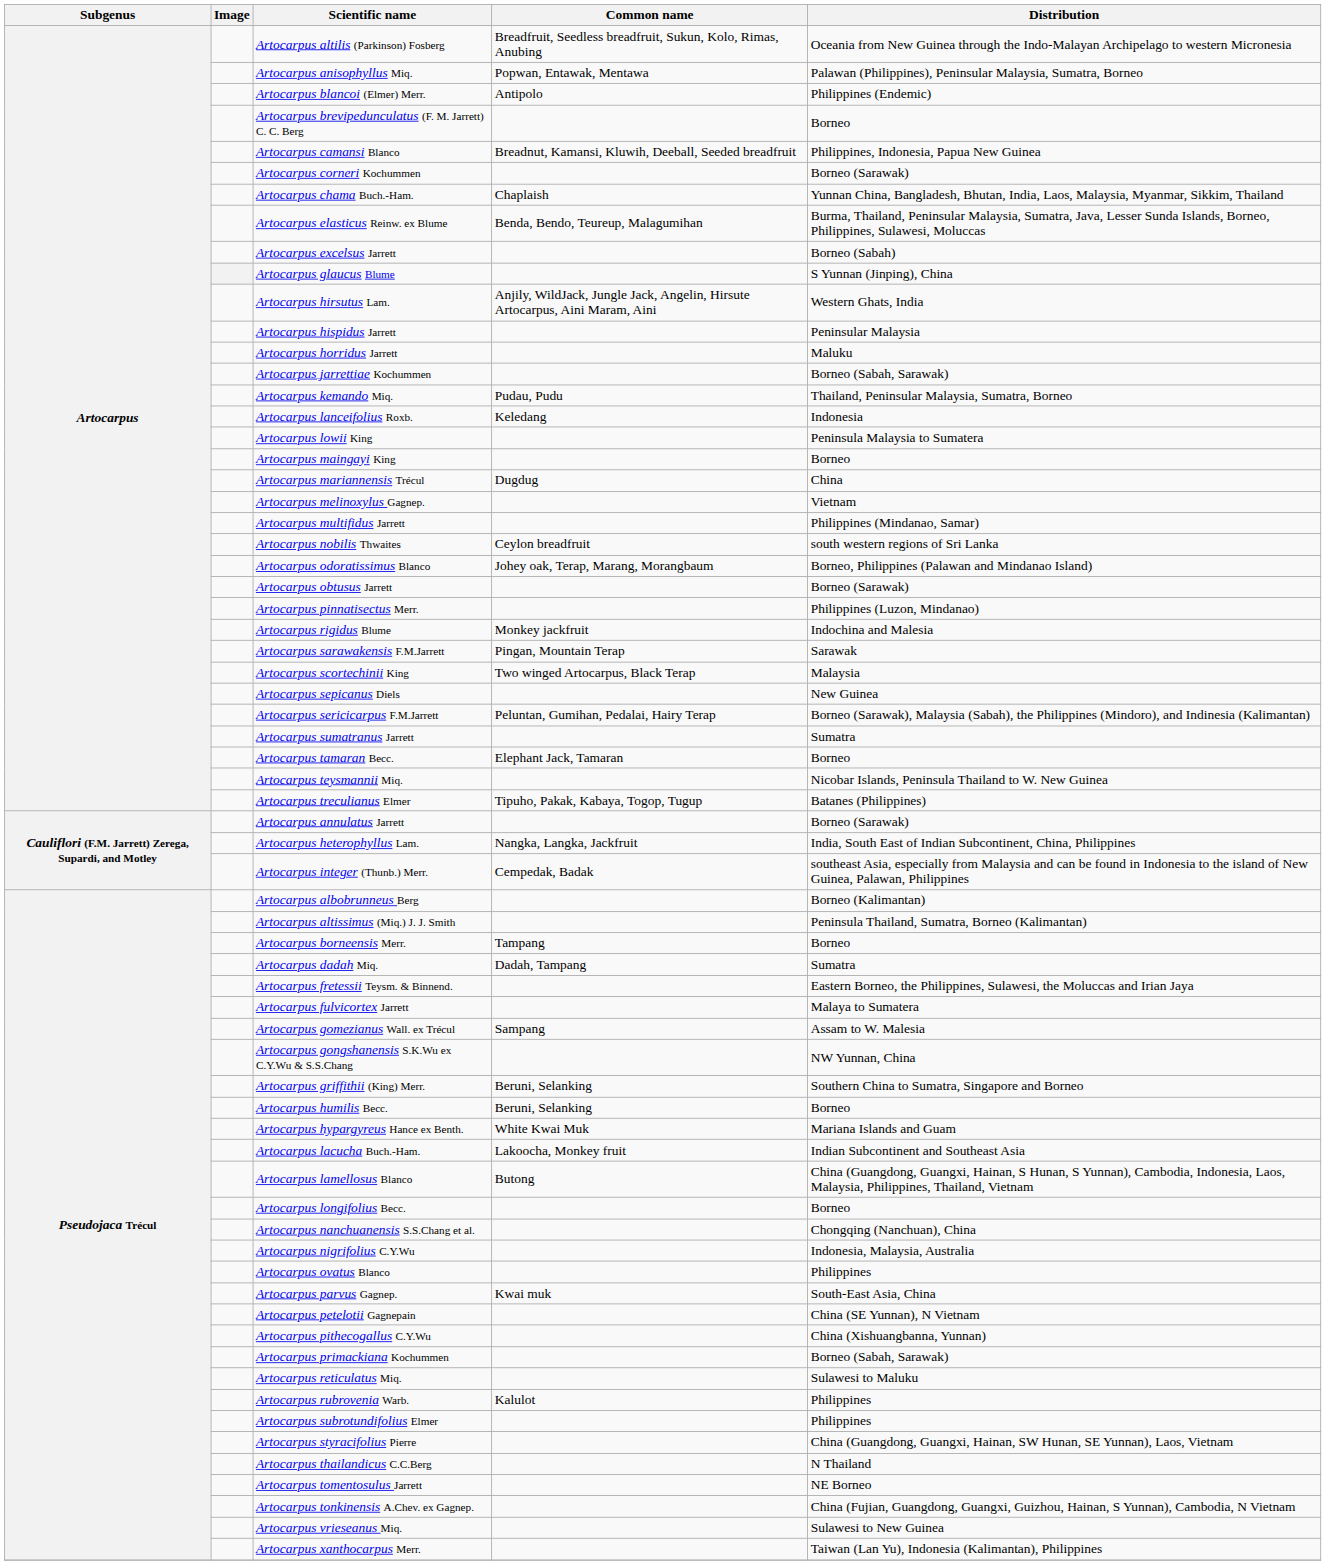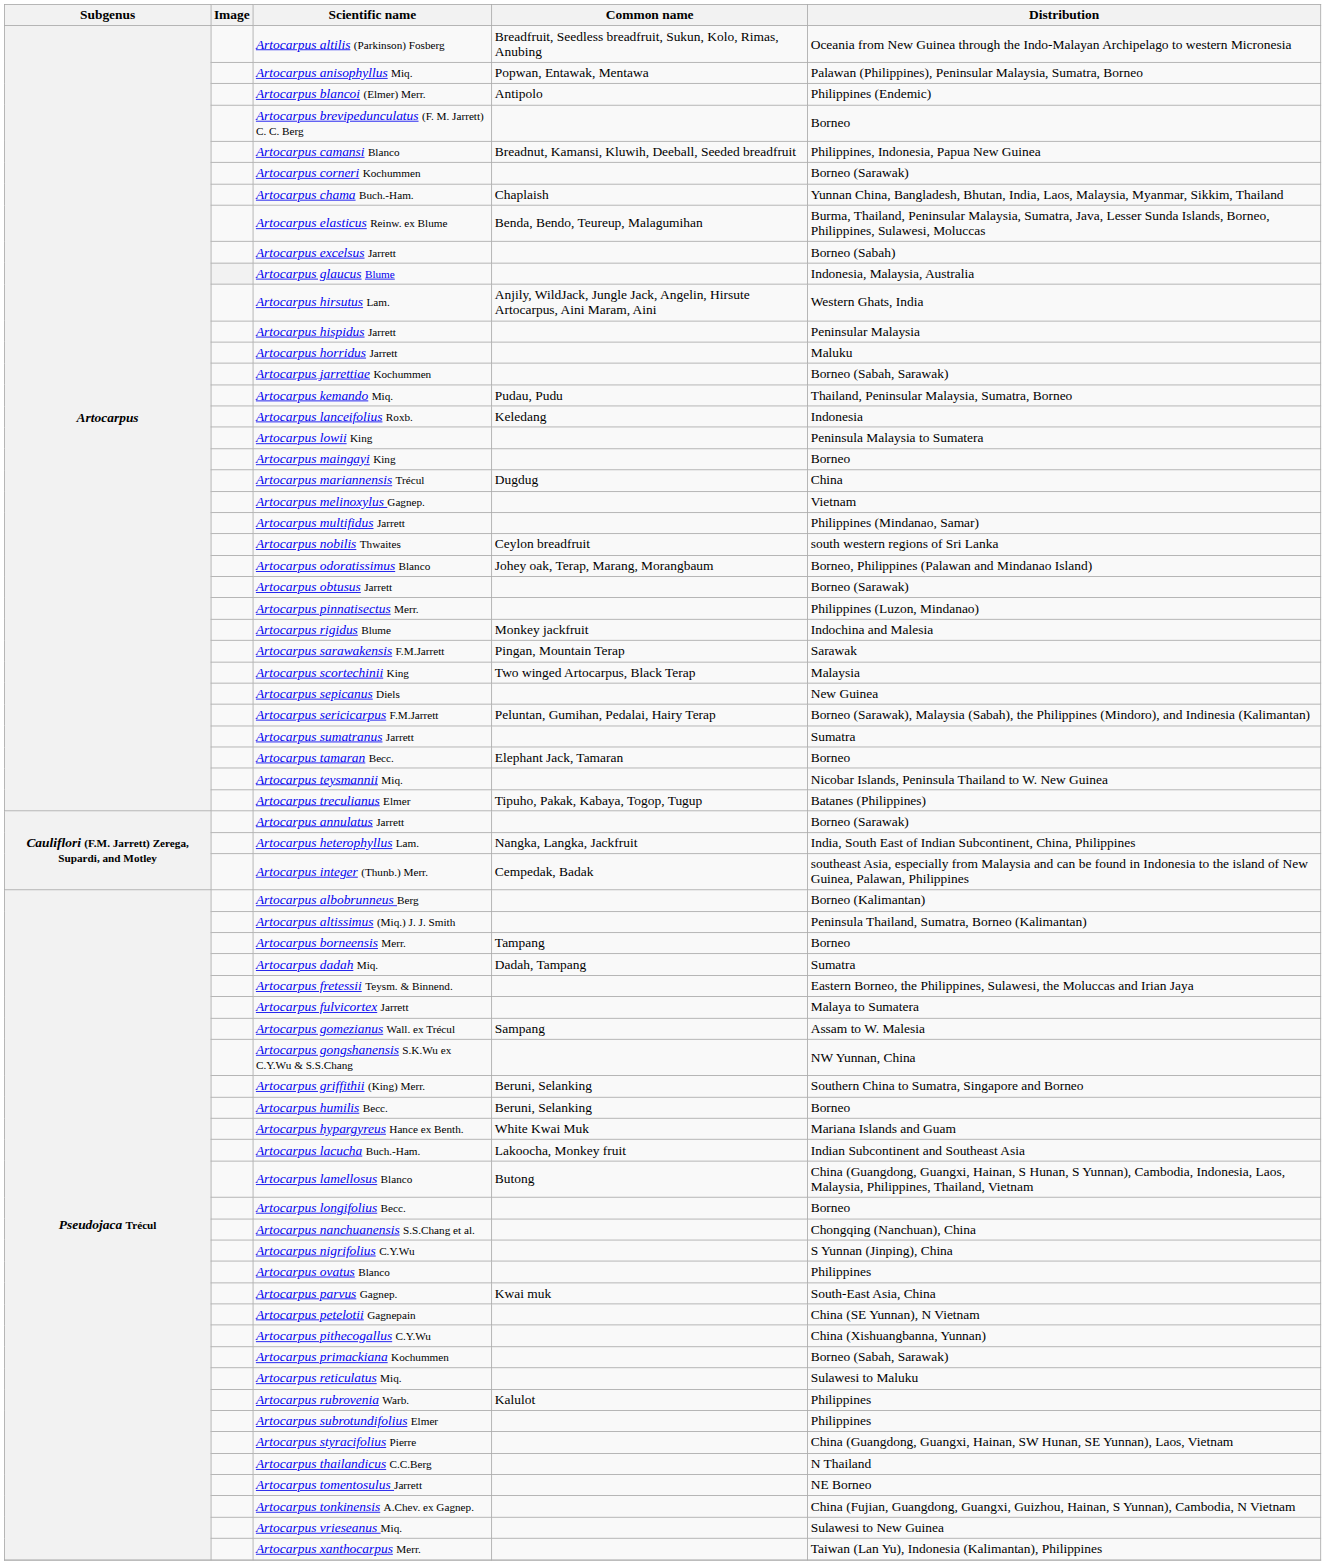Artocarpus glaucus Blume | Distribution: S Yunnan (Jinping), China -> Indonesia, Malaysia, Australia
Artocarpus nigrifolius C.Y.Wu | Distribution: Indonesia, Malaysia, Australia -> S Yunnan (Jinping), China
